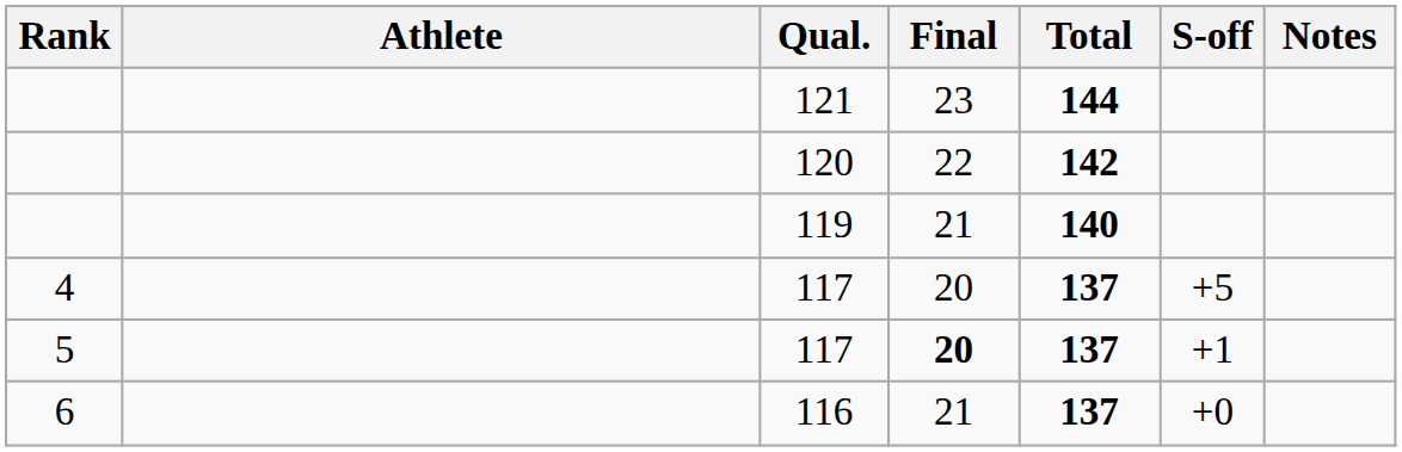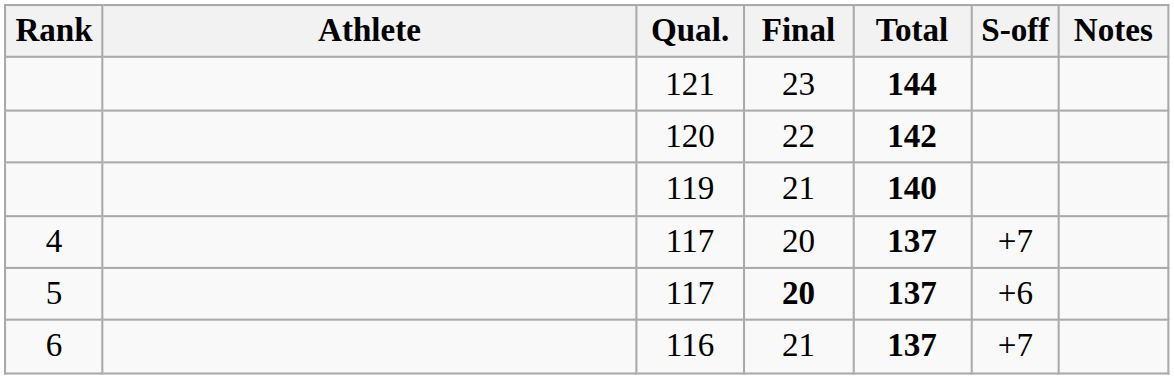4 / 117 | S-off: +5 -> +7
5 / 117 | S-off: +1 -> +6
116 | S-off: +0 -> +7
